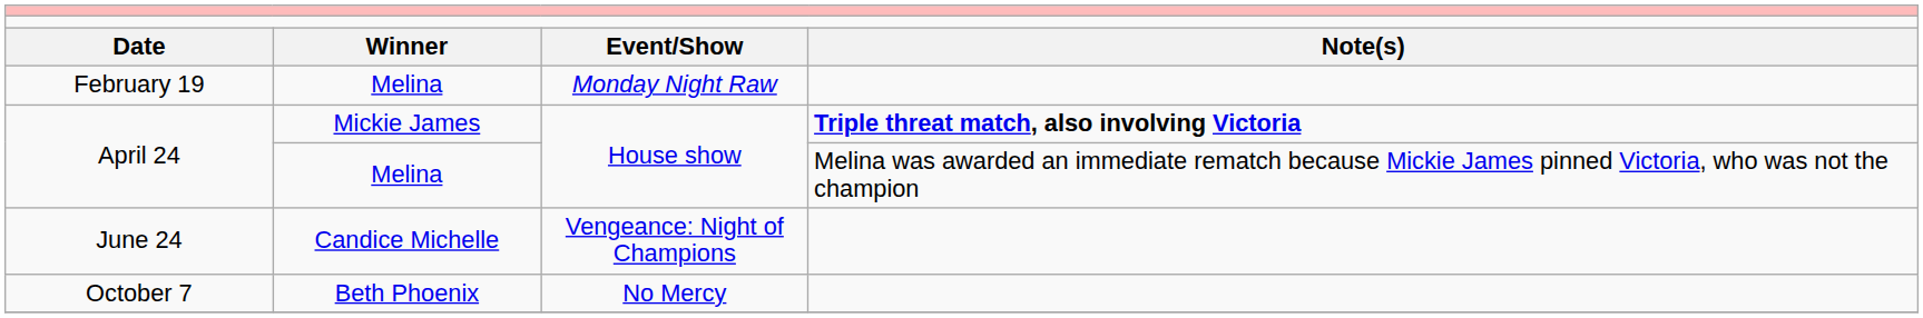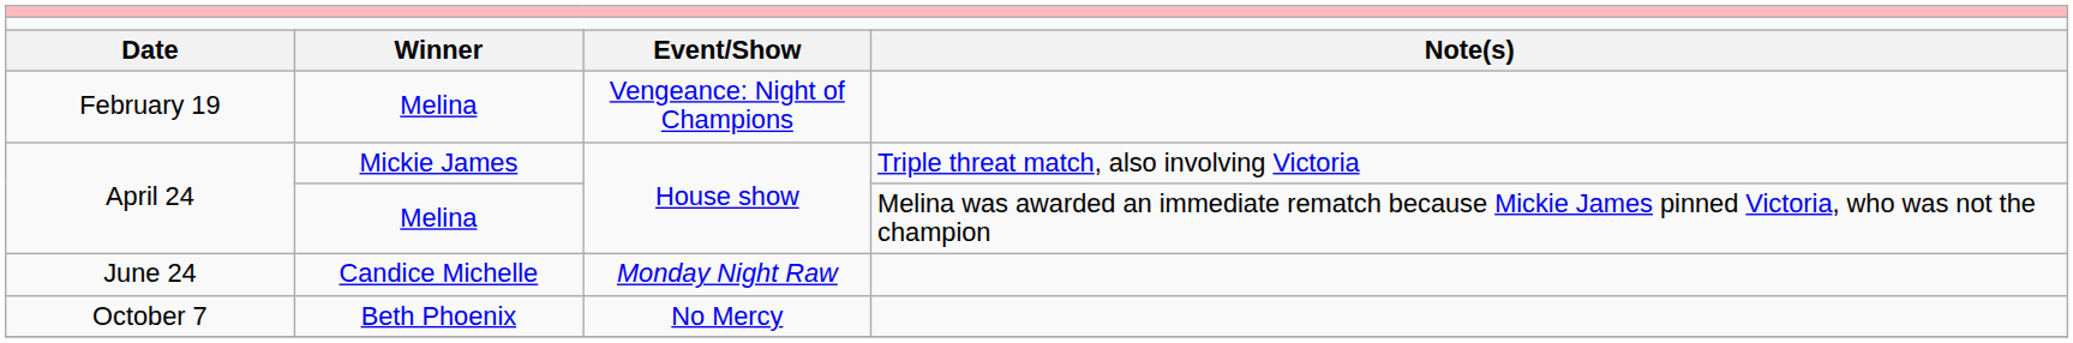February 19 | column 3: Monday Night Raw -> Vengeance: Night of Champions
April 24 / Mickie James | column 4: bold -> normal
June 24 | column 3: Vengeance: Night of Champions -> Monday Night Raw
